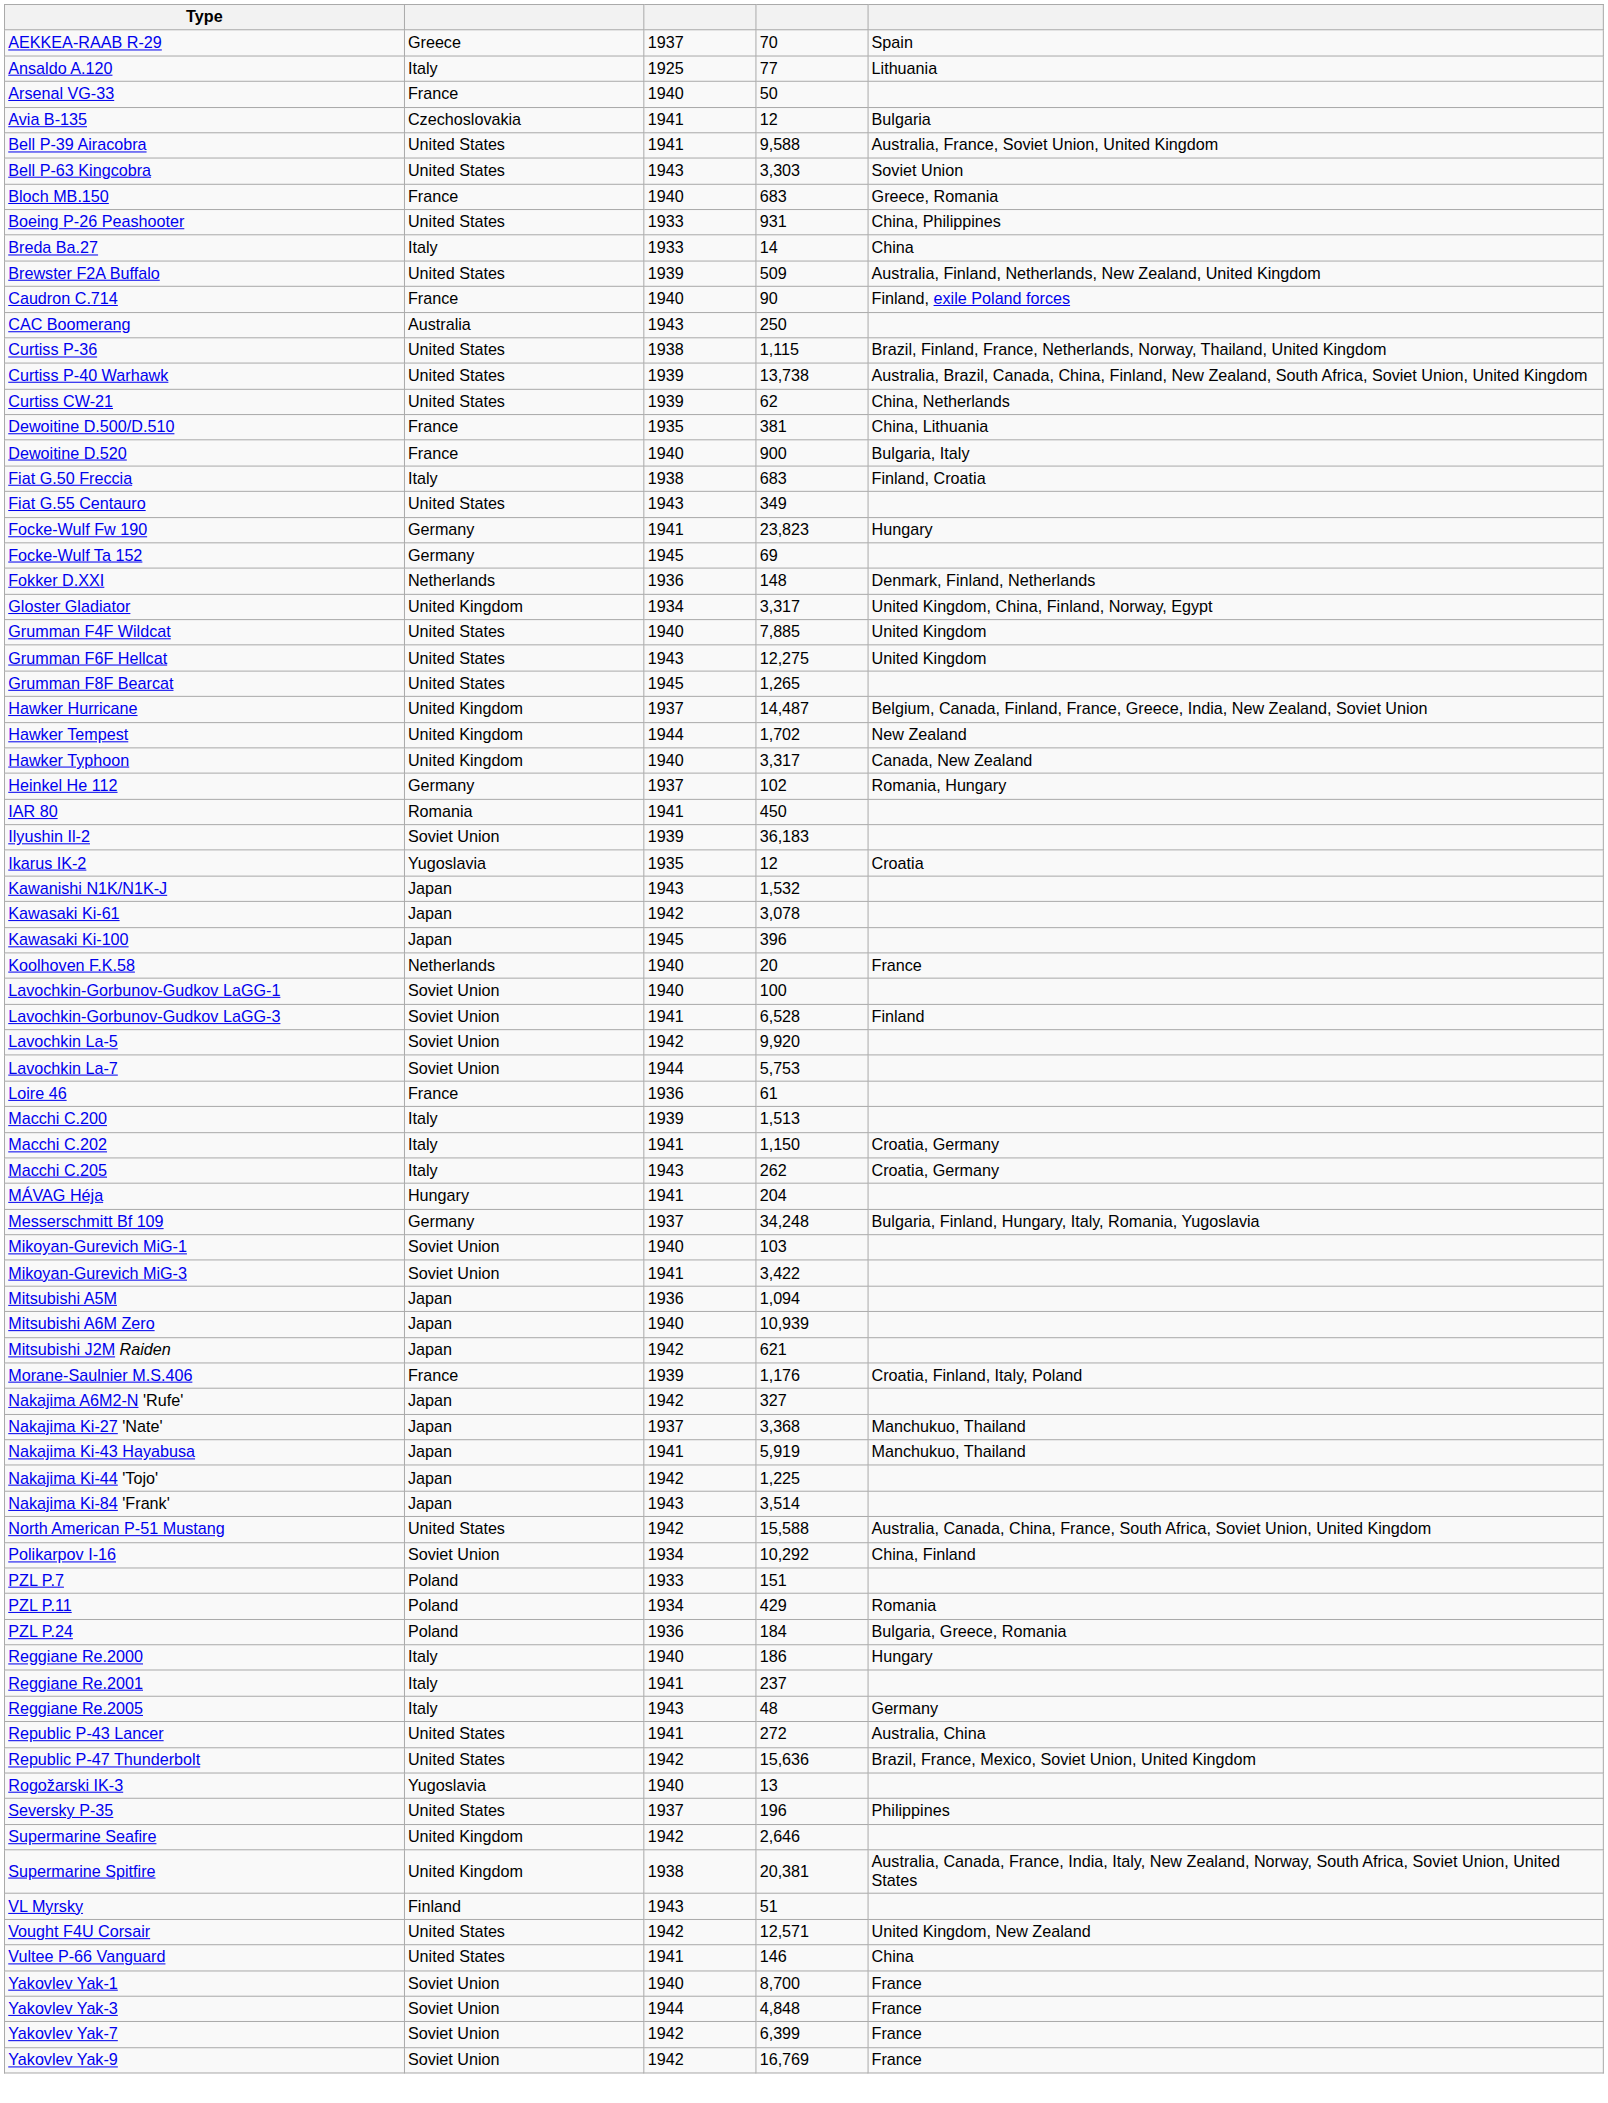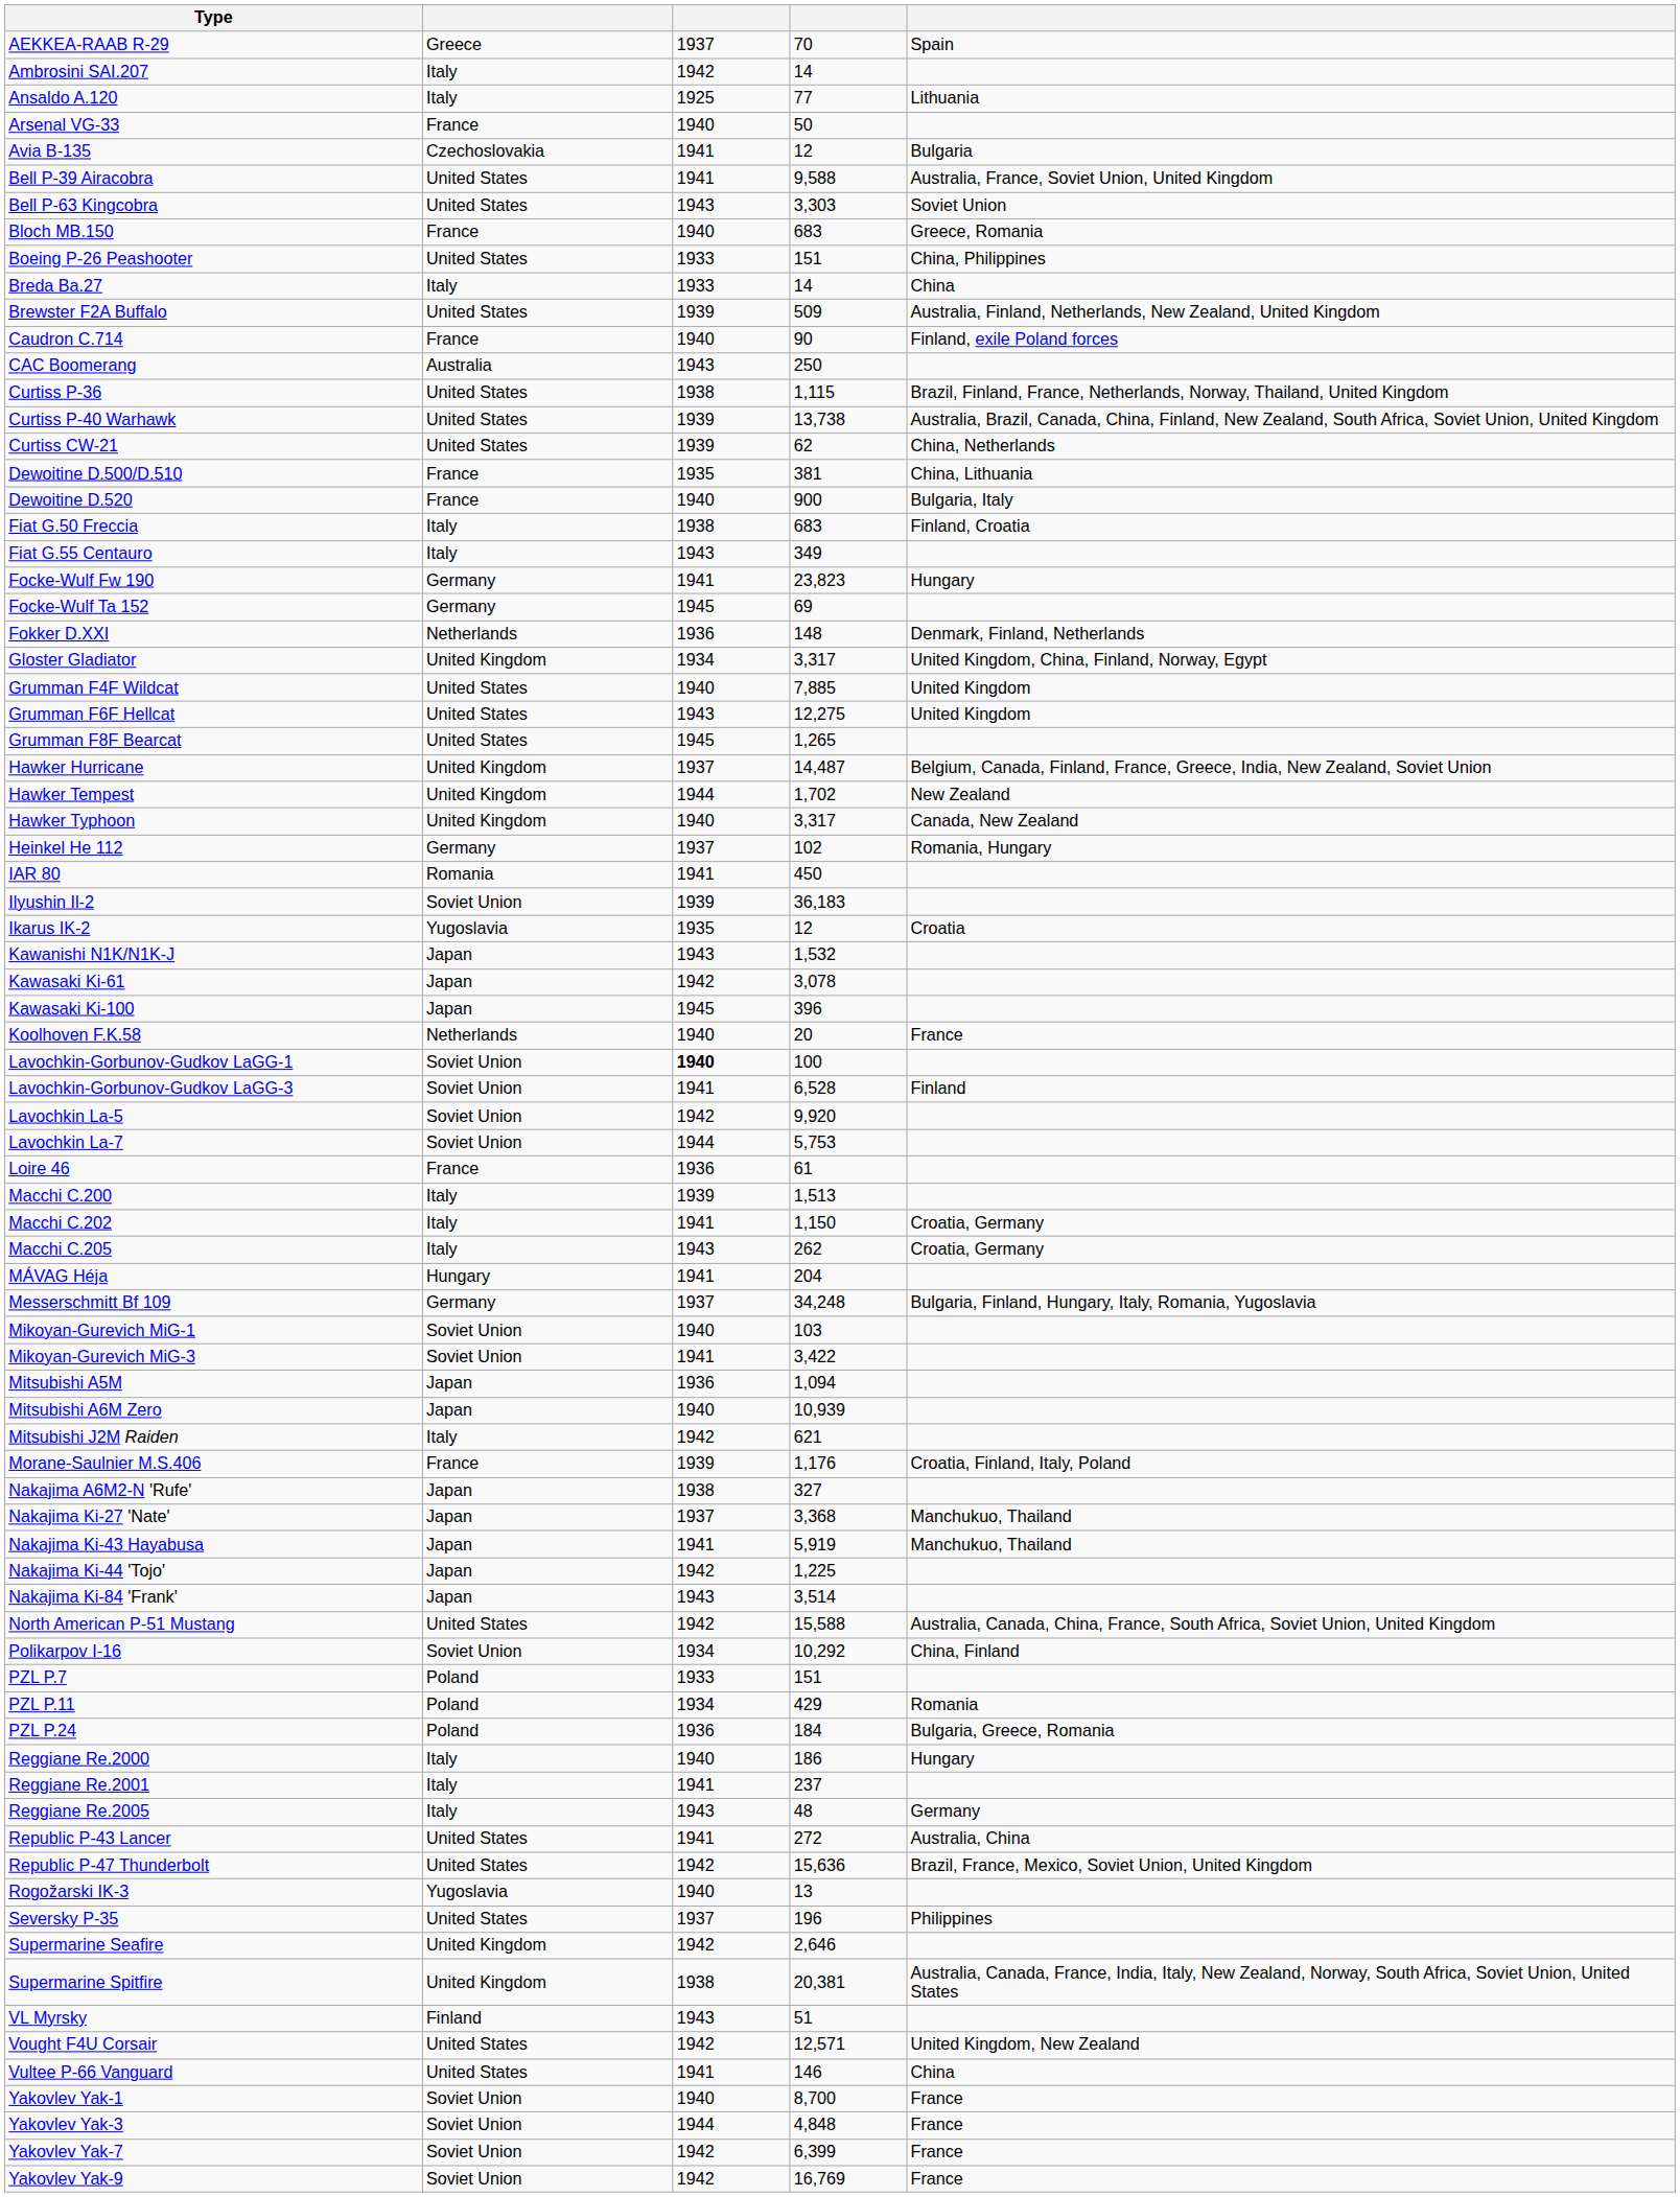+ row: Ambrosini SAI.207 | Italy | 1942 | 14
Boeing P-26 Peashooter | column 4: 931 -> 151
Fiat G.55 Centauro | column 2: United States -> Italy
Lavochkin-Gorbunov-Gudkov LaGG-1 | column 3: normal -> bold
Mitsubishi J2M Raiden | column 2: Japan -> Italy
Nakajima A6M2-N 'Rufe' | column 3: 1942 -> 1938
